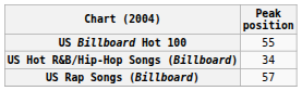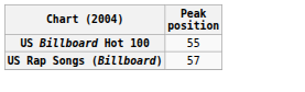- row: US Hot R&B/Hip-Hop Songs (Billboard) | 34
